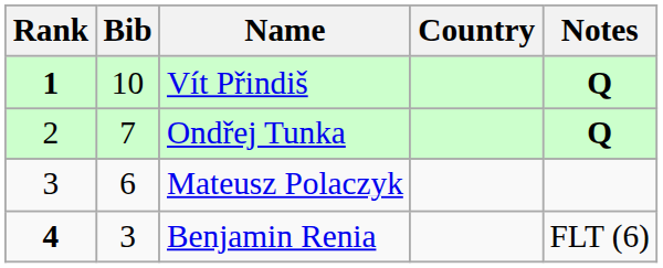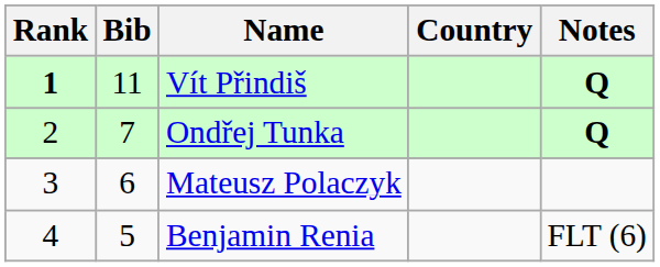Vít Přindiš | Bib: 10 -> 11
Benjamin Renia | Rank: bold -> normal
Benjamin Renia | Bib: 3 -> 5
